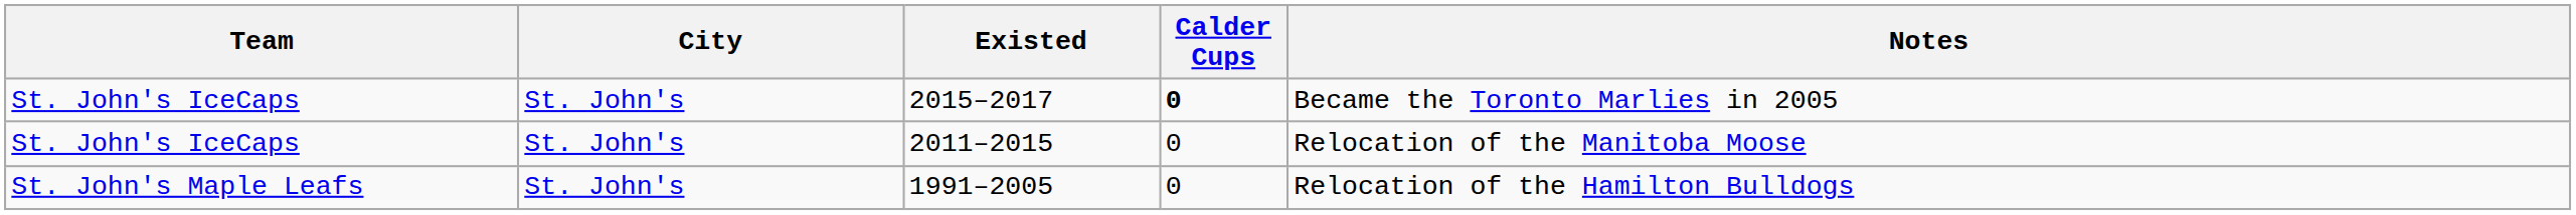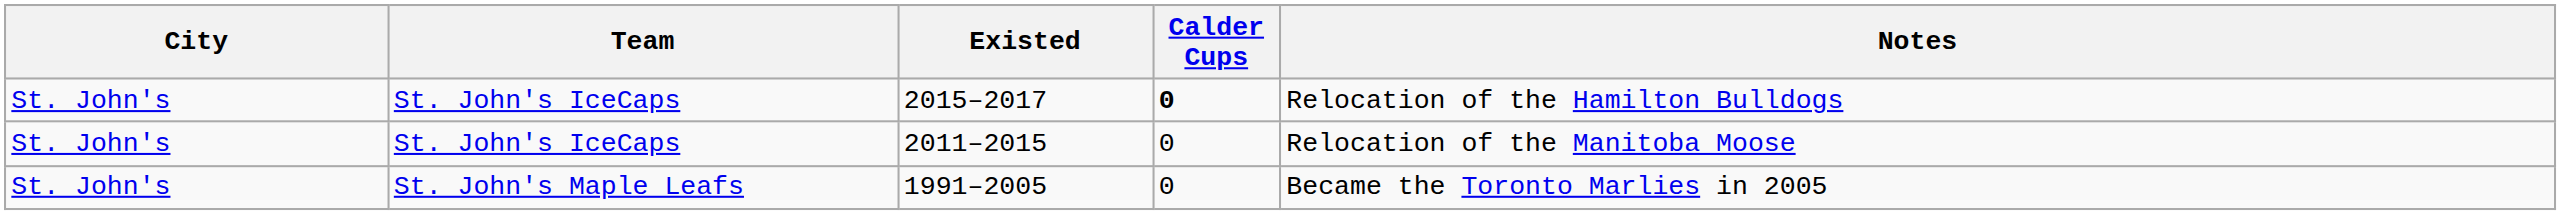columns swapped: Team <-> City
2015–2017 | Notes: Became the Toronto Marlies in 2005 -> Relocation of the Hamilton Bulldogs
1991–2005 | Notes: Relocation of the Hamilton Bulldogs -> Became the Toronto Marlies in 2005
